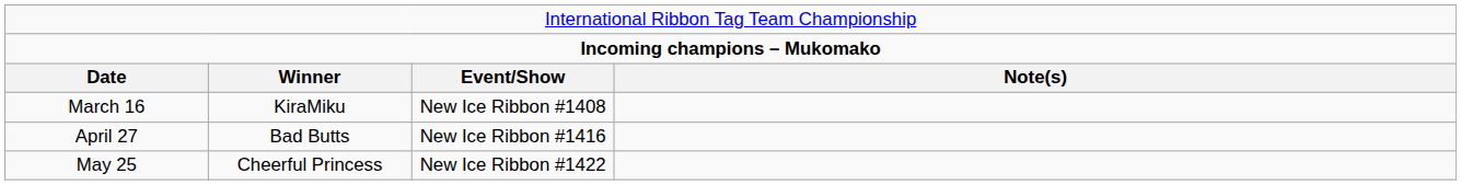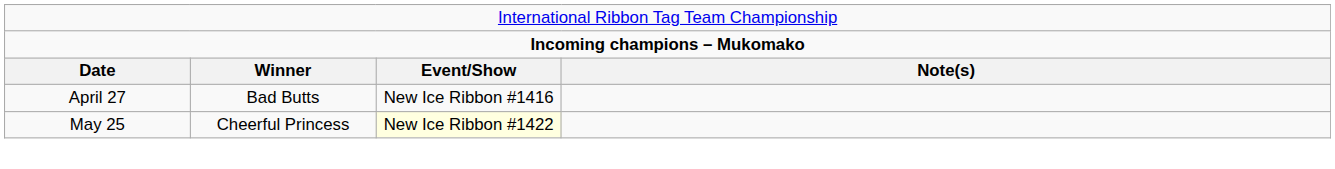- row: March 16 | KiraMiku | New Ice Ribbon #1408
May 25 | column 3: no background -> lightyellow background
